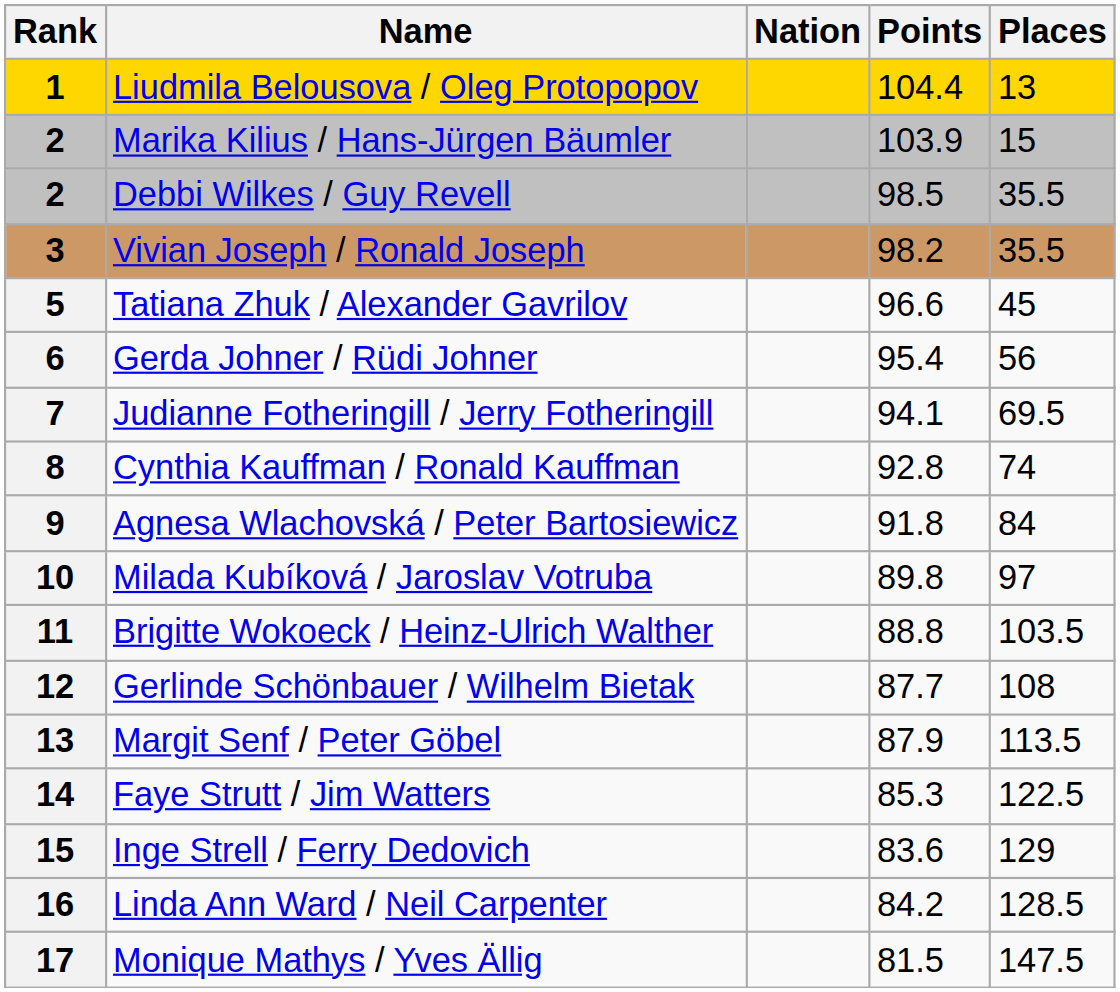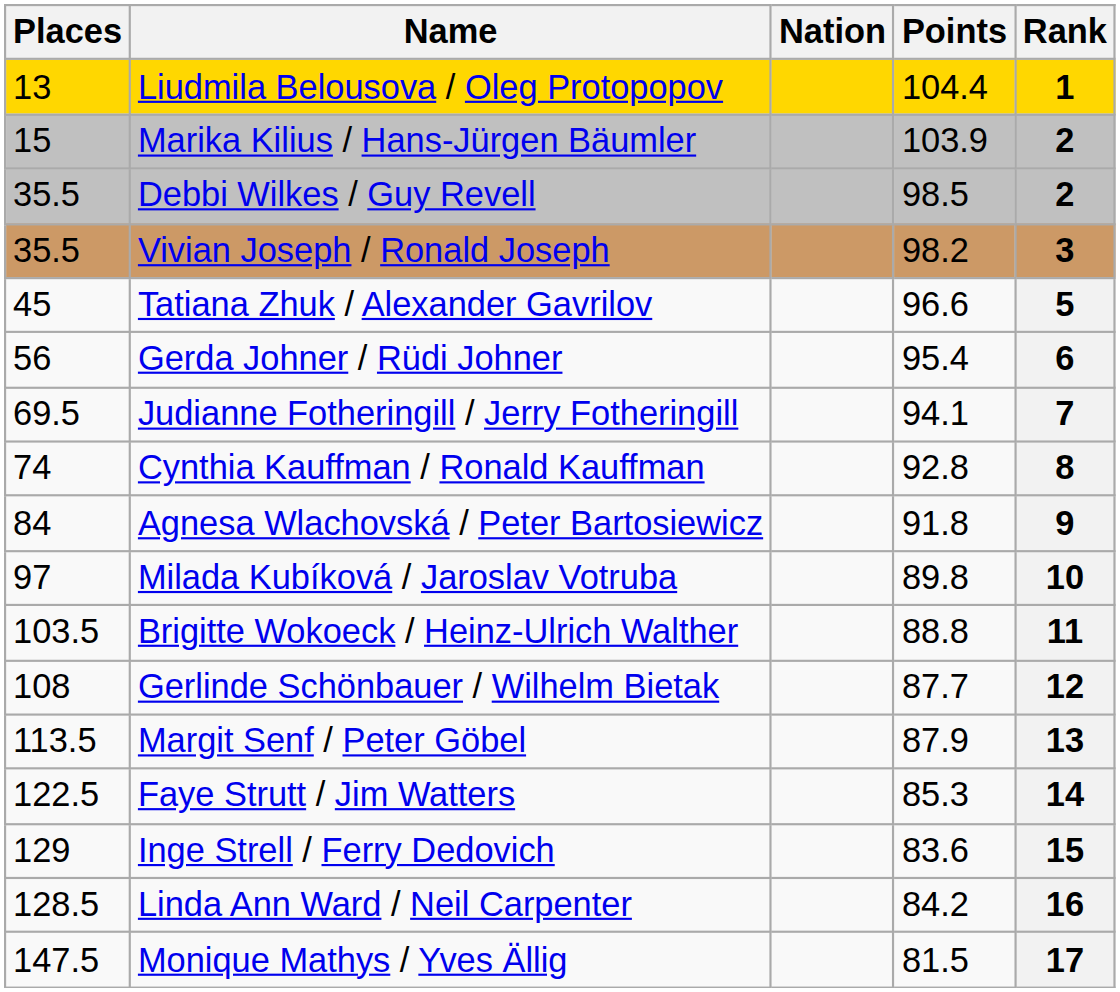columns swapped: Rank <-> Places
